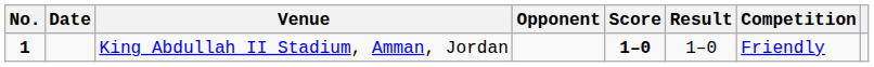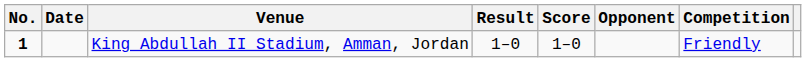columns swapped: Opponent <-> Result
King Abdullah II Stadium, Amman, Jordan | Score: bold -> normal
